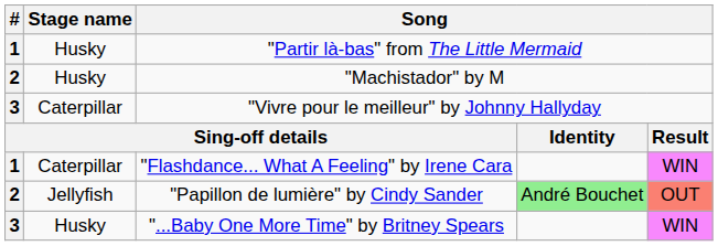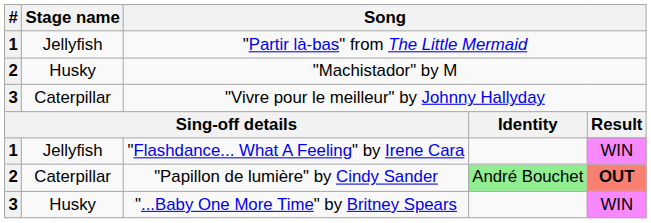"Partir là-bas" from The Little Mermaid | Stage name: Husky -> Jellyfish
"Flashdance... What A Feeling" by Irene Cara | Stage name: Caterpillar -> Jellyfish
"Papillon de lumière" by Cindy Sander | Stage name: Jellyfish -> Caterpillar
"Papillon de lumière" by Cindy Sander | column 5: normal -> bold
